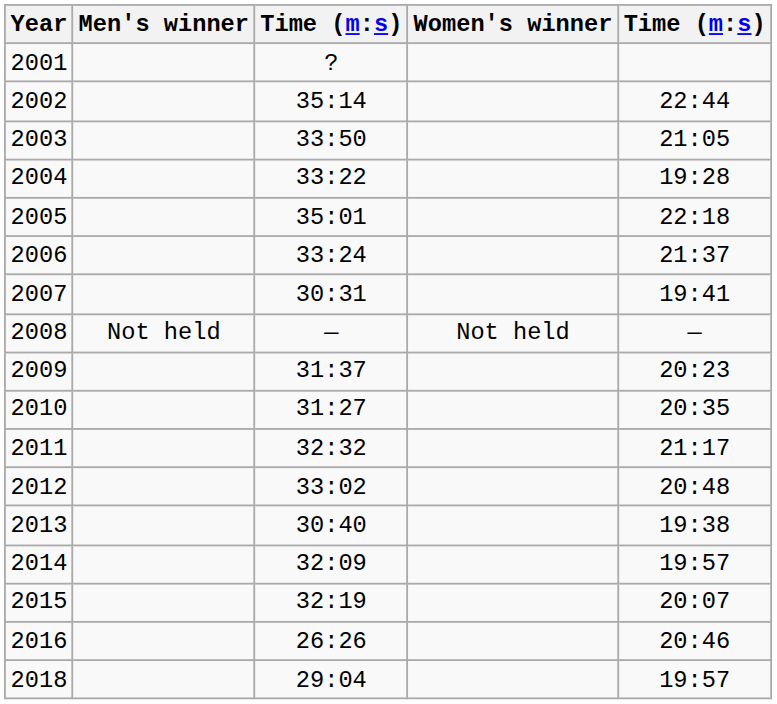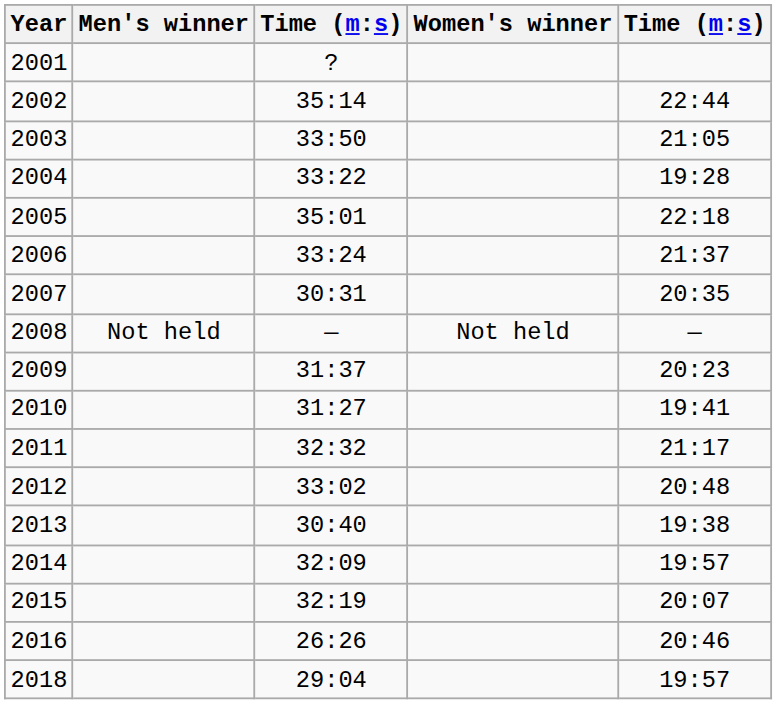2007 | column 5: 19:41 -> 20:35
2010 | column 5: 20:35 -> 19:41
